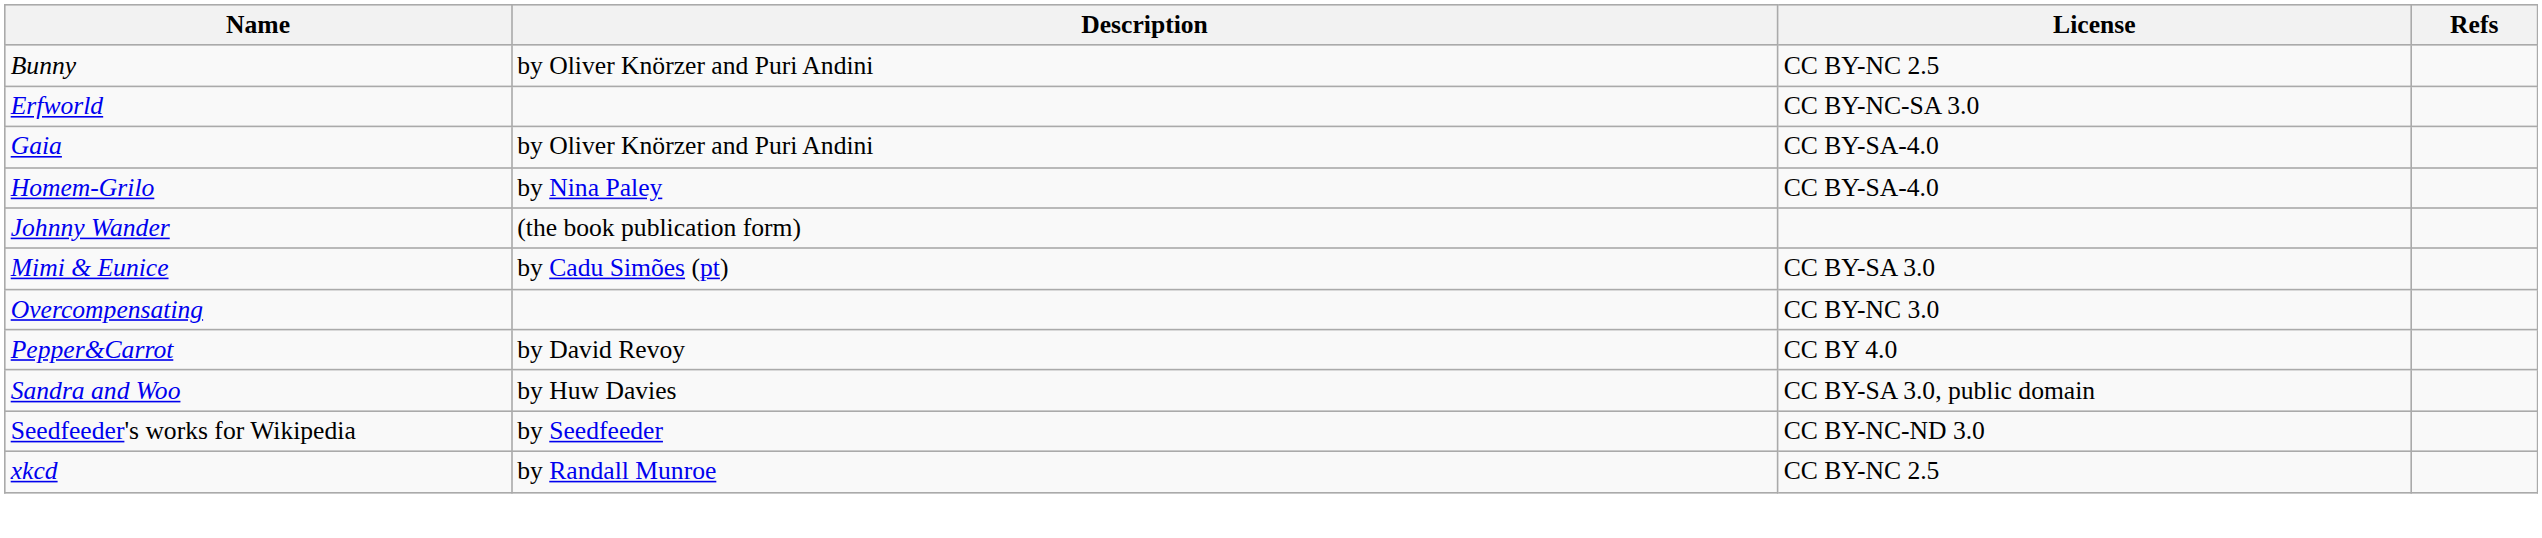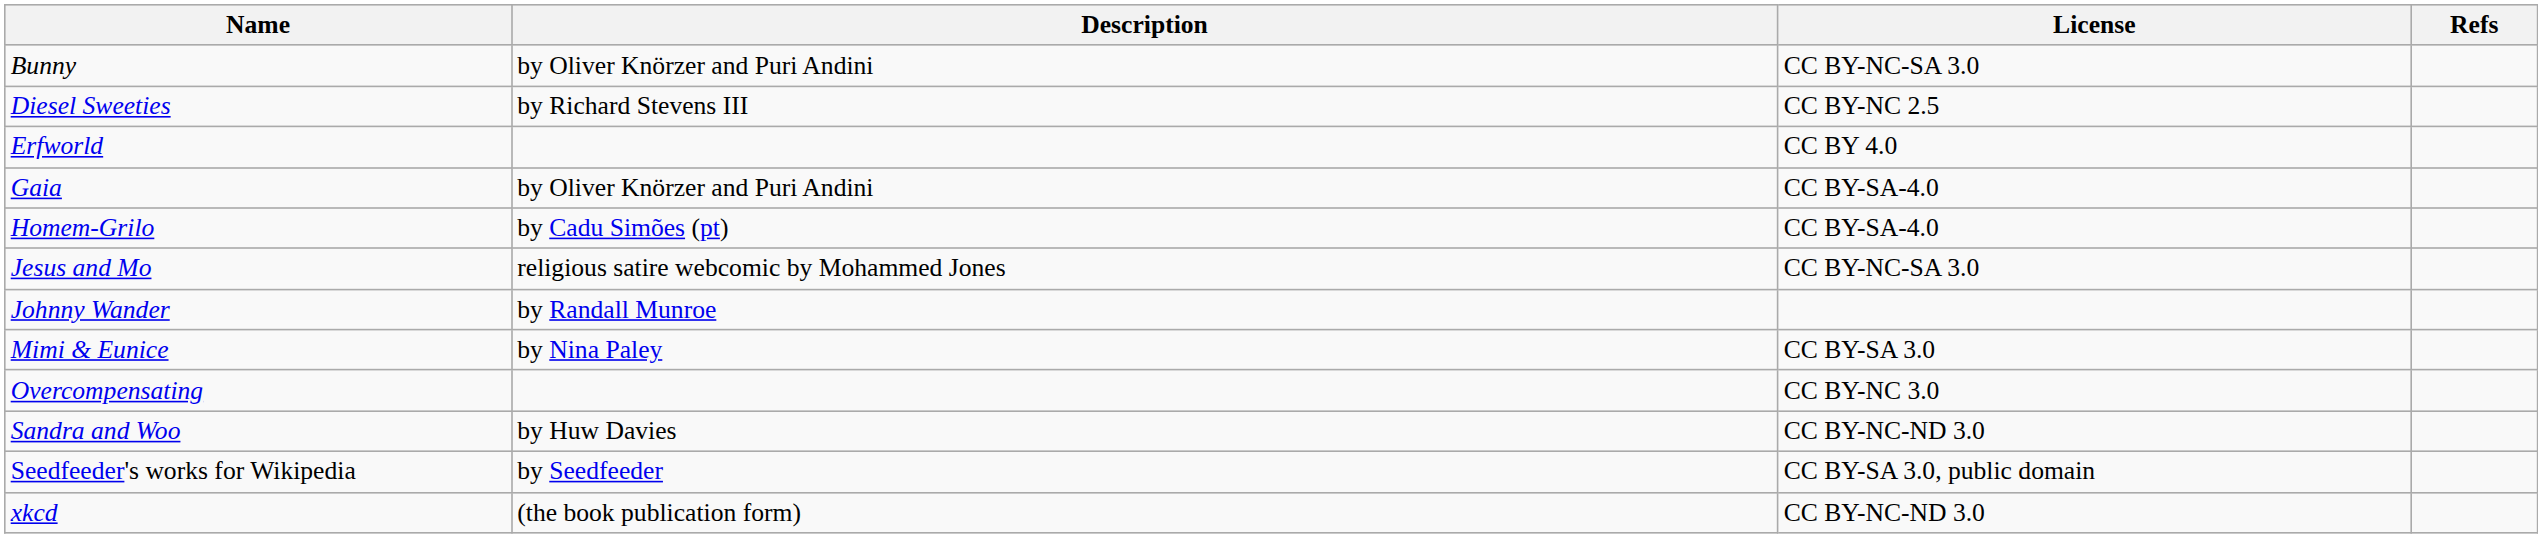Bunny | License: CC BY-NC 2.5 -> CC BY-NC-SA 3.0
+ row: Diesel Sweeties | by Richard Stevens III | CC BY-NC 2.5
Erfworld | License: CC BY-NC-SA 3.0 -> CC BY 4.0
Homem-Grilo | Description: by Nina Paley -> by Cadu Simões (pt)
+ row: Jesus and Mo | religious satire webcomic by Mohammed Jones | CC BY-NC-SA 3.0
Johnny Wander | Description: (the book publication form) -> by Randall Munroe
Mimi & Eunice | Description: by Cadu Simões (pt) -> by Nina Paley
- row: Pepper&Carrot | by David Revoy | CC BY 4.0
Sandra and Woo | License: CC BY-SA 3.0, public domain -> CC BY-NC-ND 3.0
Seedfeeder's works for Wikipedia | License: CC BY-NC-ND 3.0 -> CC BY-SA 3.0, public domain
xkcd | Description: by Randall Munroe -> (the book publication form)
xkcd | License: CC BY-NC 2.5 -> CC BY-NC-ND 3.0
